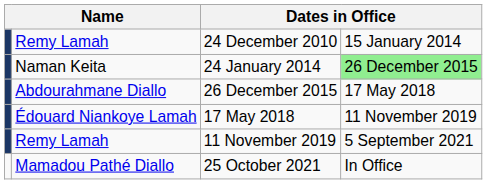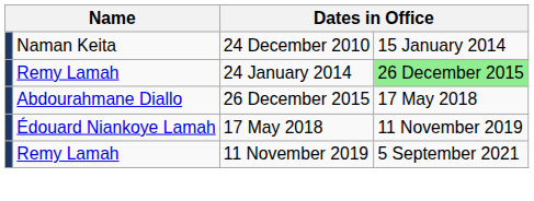24 December 2010 | column 2: Remy Lamah -> Naman Keita
24 January 2014 | column 2: Naman Keita -> Remy Lamah
- row: Mamadou Pathé Diallo | 25 October 2021 | In Office
